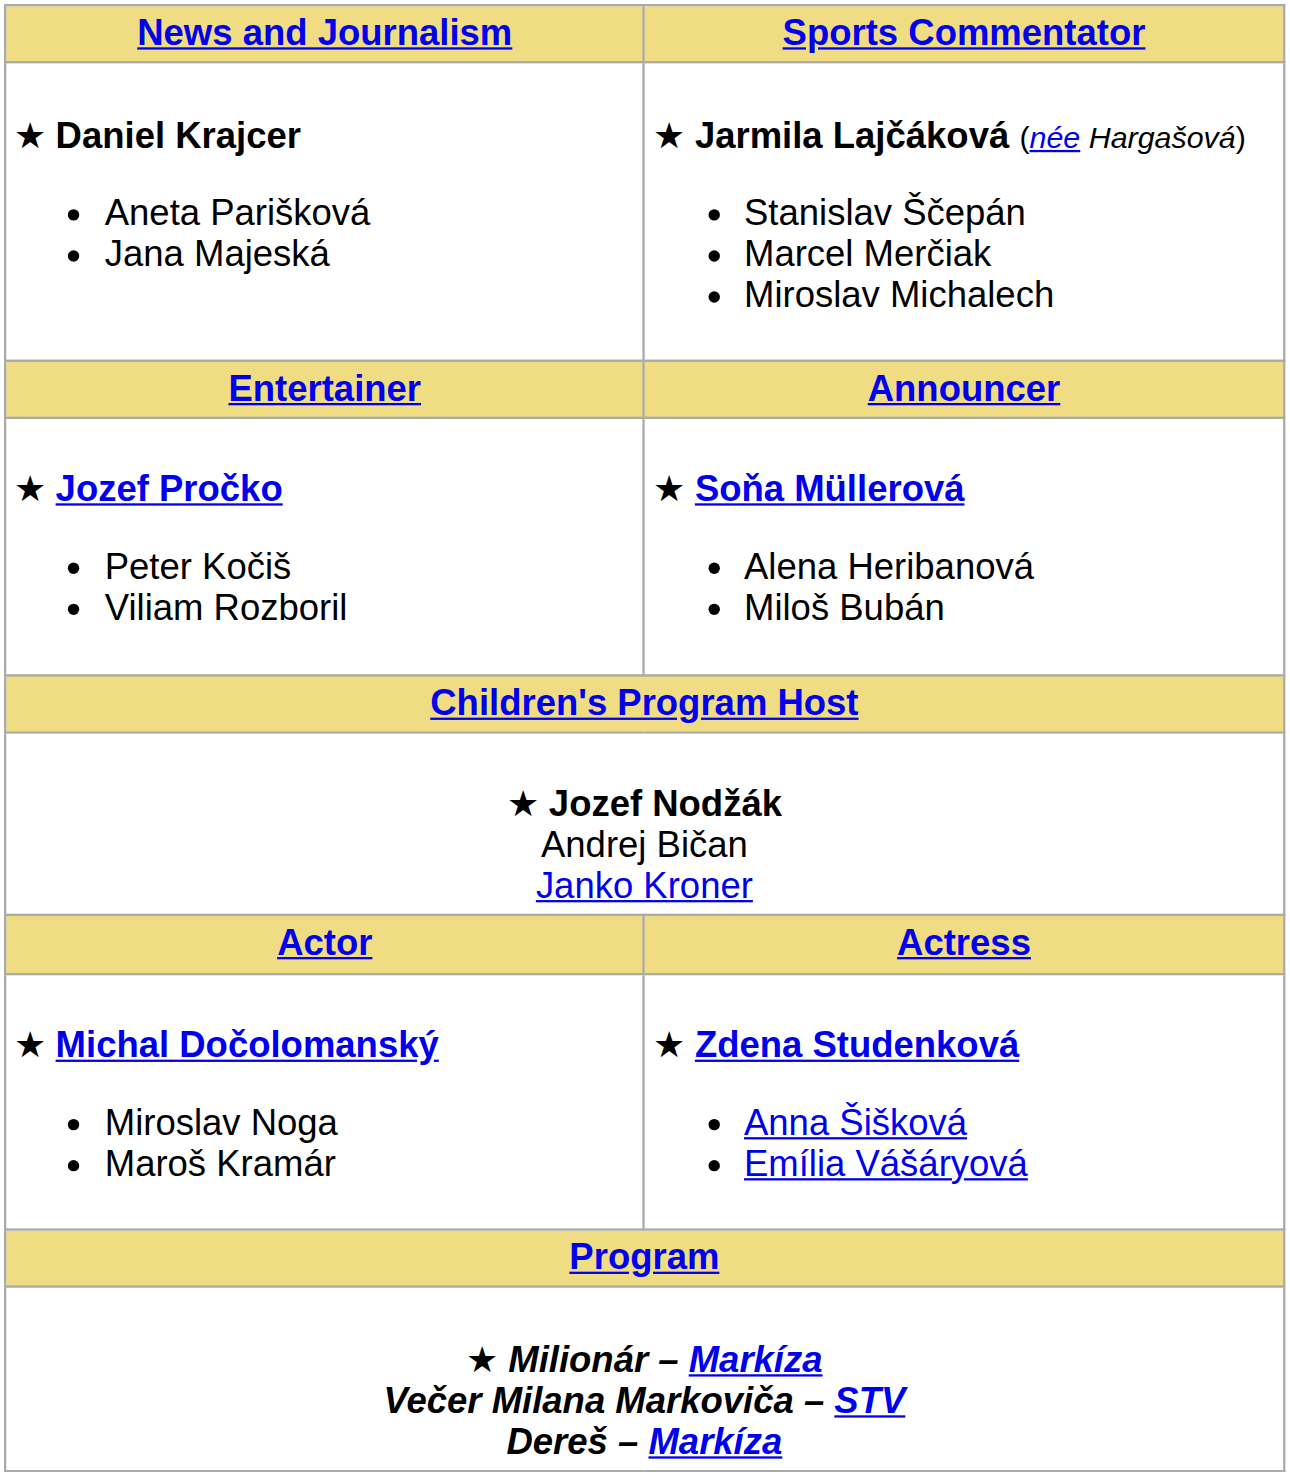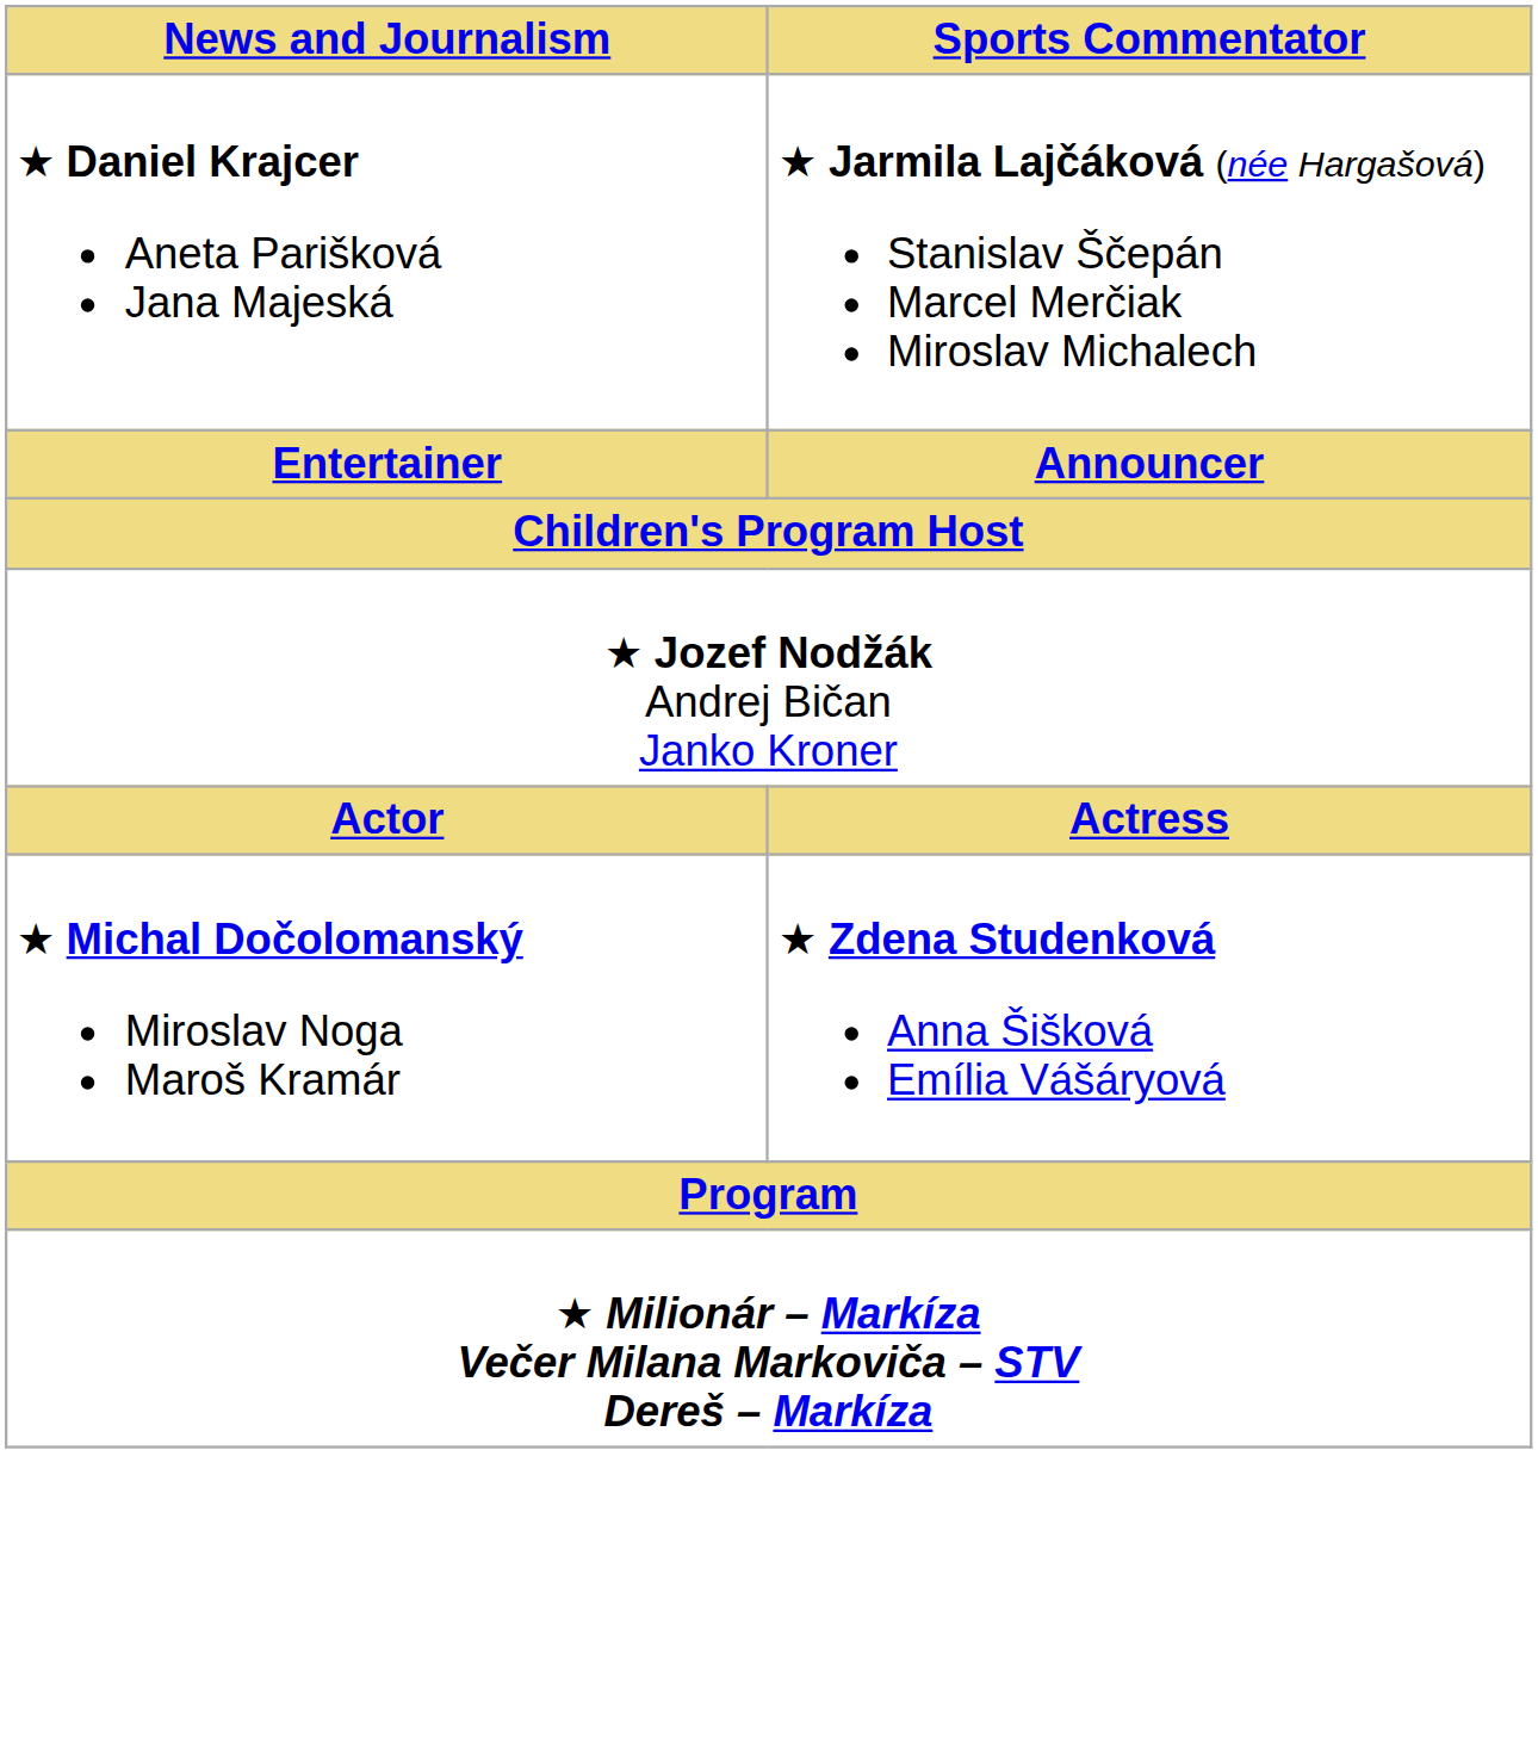- row: ★ Jozef Pročko Peter Kočiš Viliam Rozboril | ★ Soňa Müllerová Alena Heribanová Miloš Bubán
